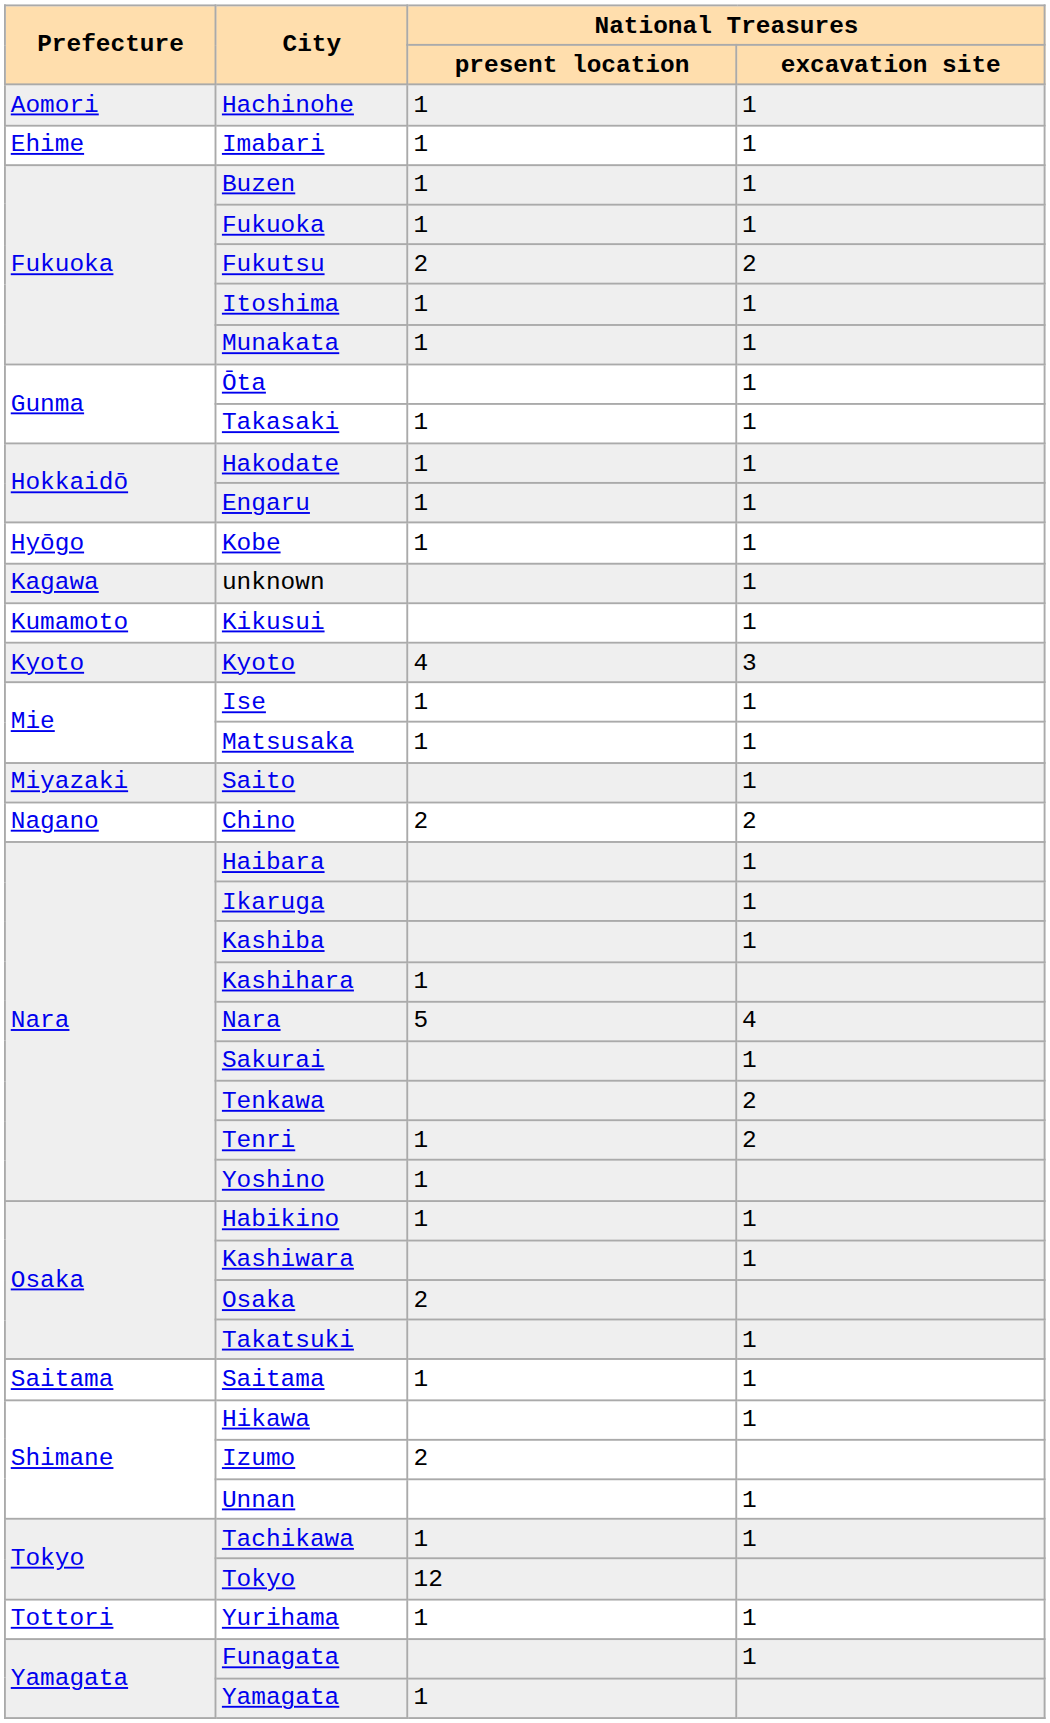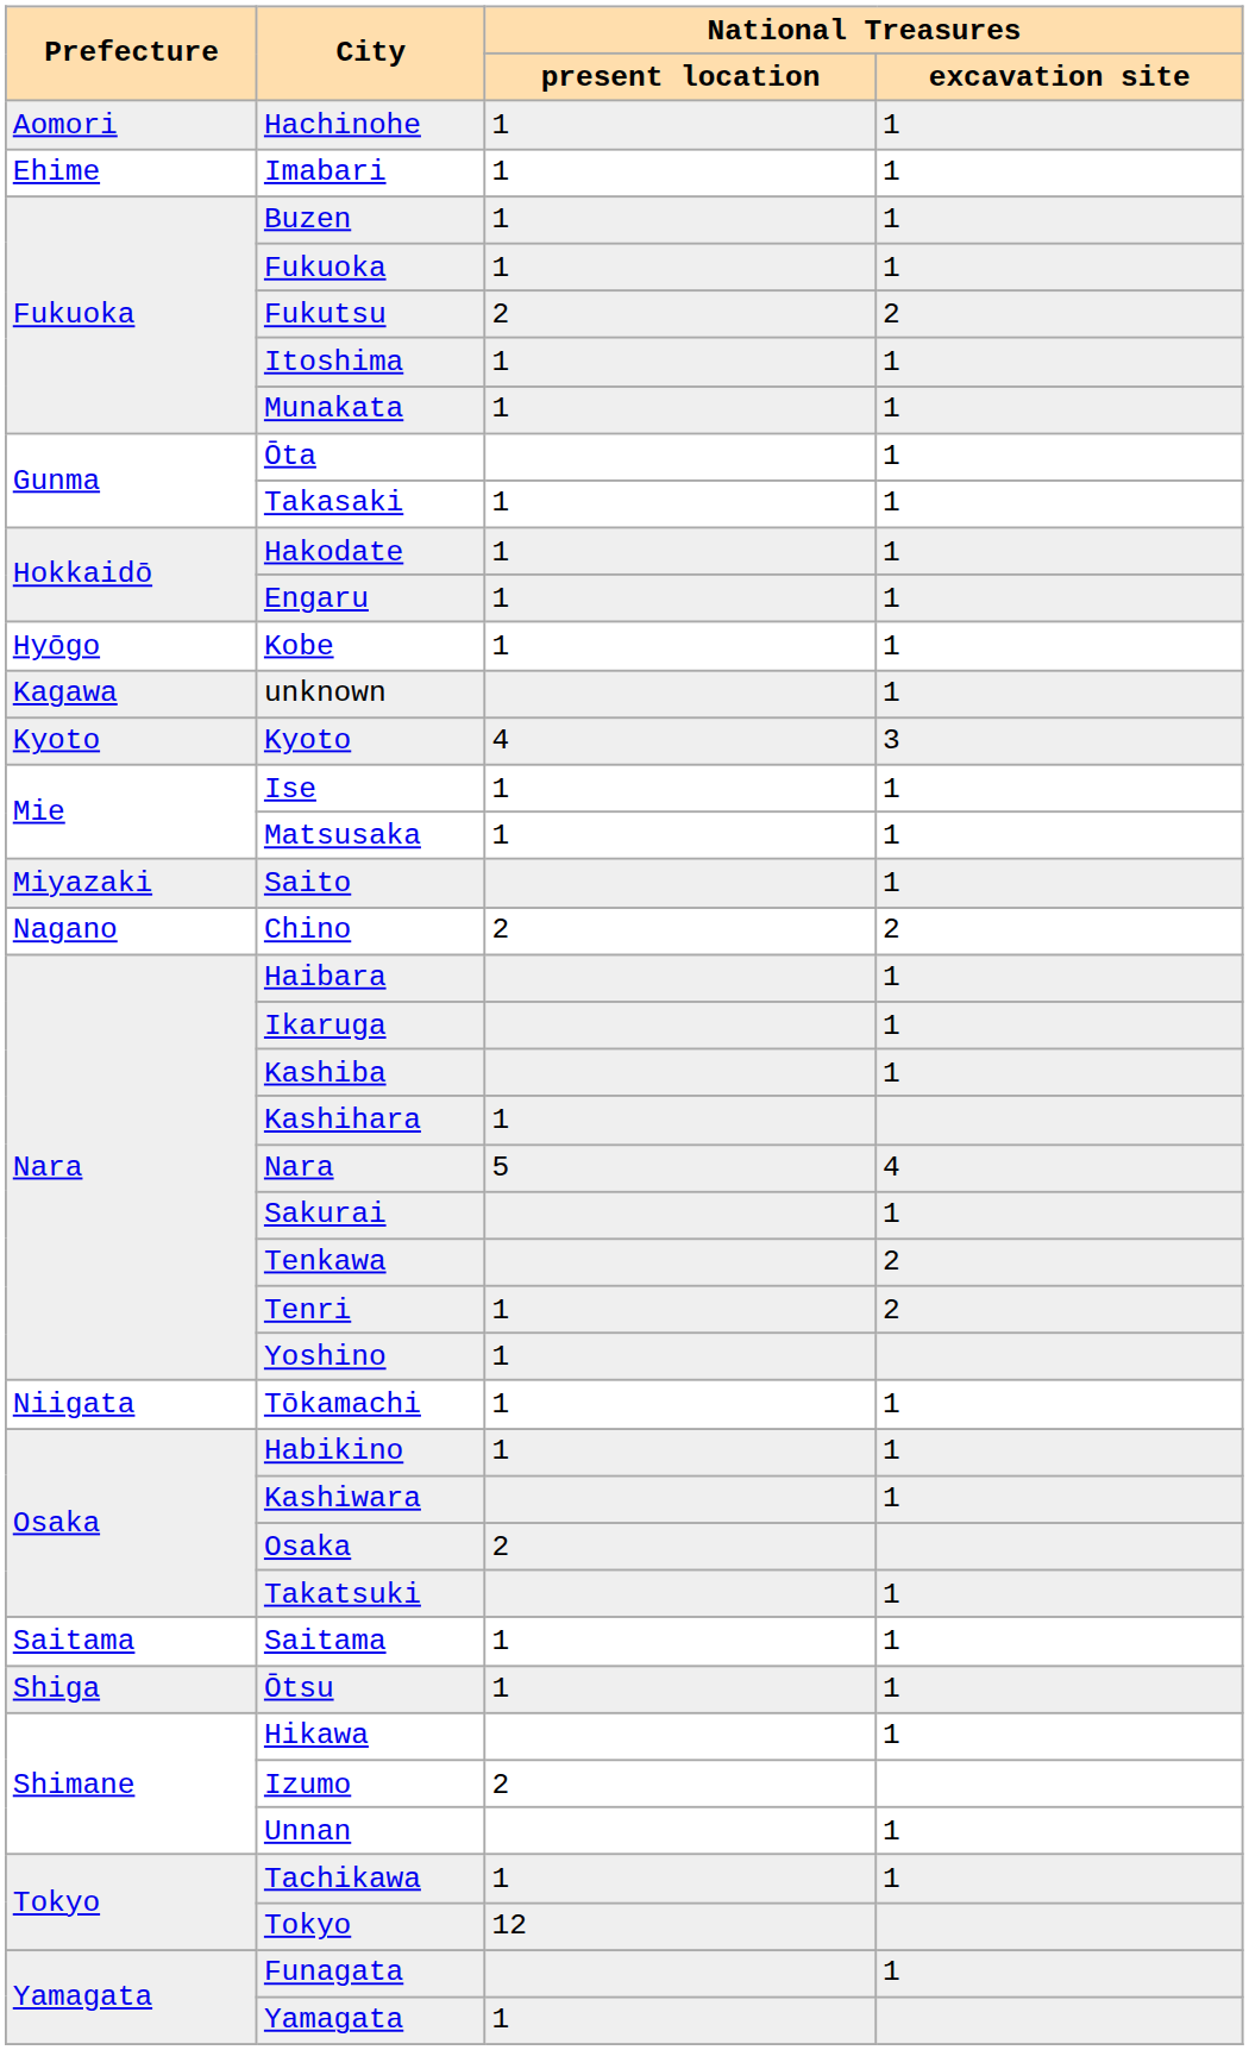- row: Kumamoto | Kikusui | 1
+ row: Niigata | Tōkamachi | 1 | 1
+ row: Shiga | Ōtsu | 1 | 1
- row: Tottori | Yurihama | 1 | 1
